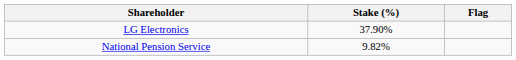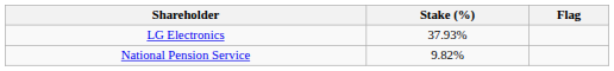LG Electronics | Stake (%): 37.90% -> 37.93%
